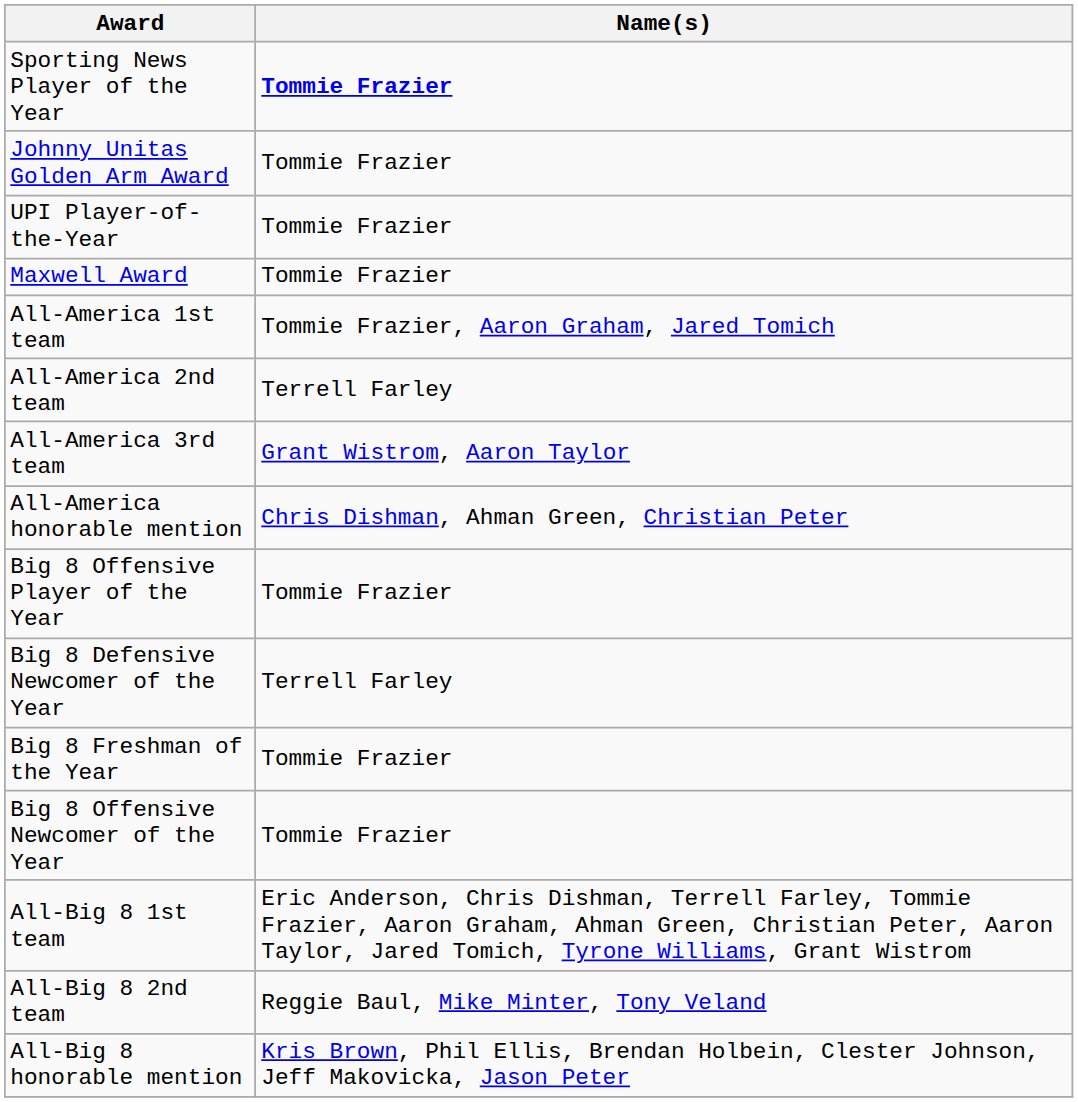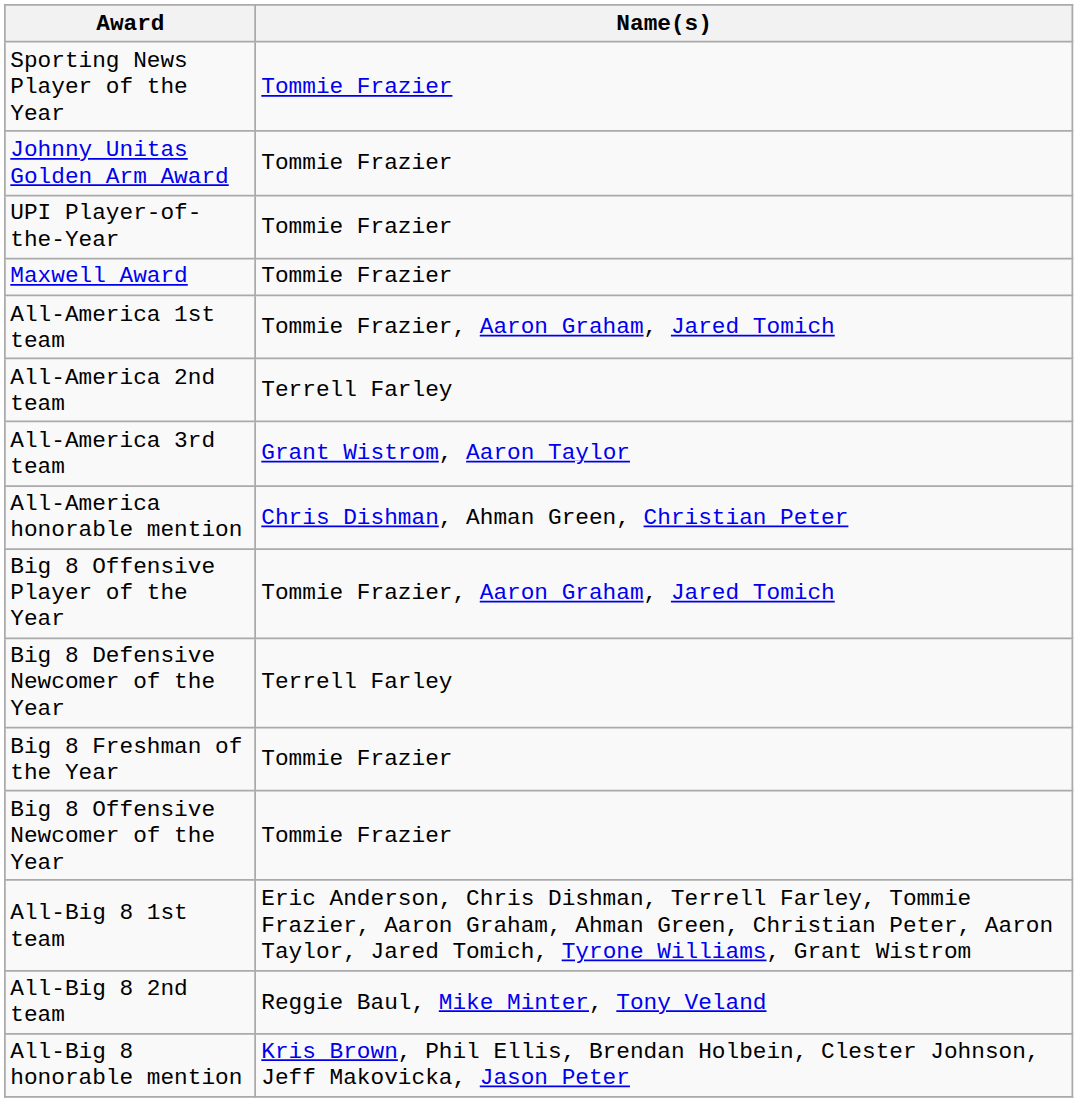Sporting News Player of the Year | Name(s): bold -> normal
Big 8 Offensive Player of the Year | Name(s): Tommie Frazier -> Tommie Frazier, Aaron Graham, Jared Tomich
